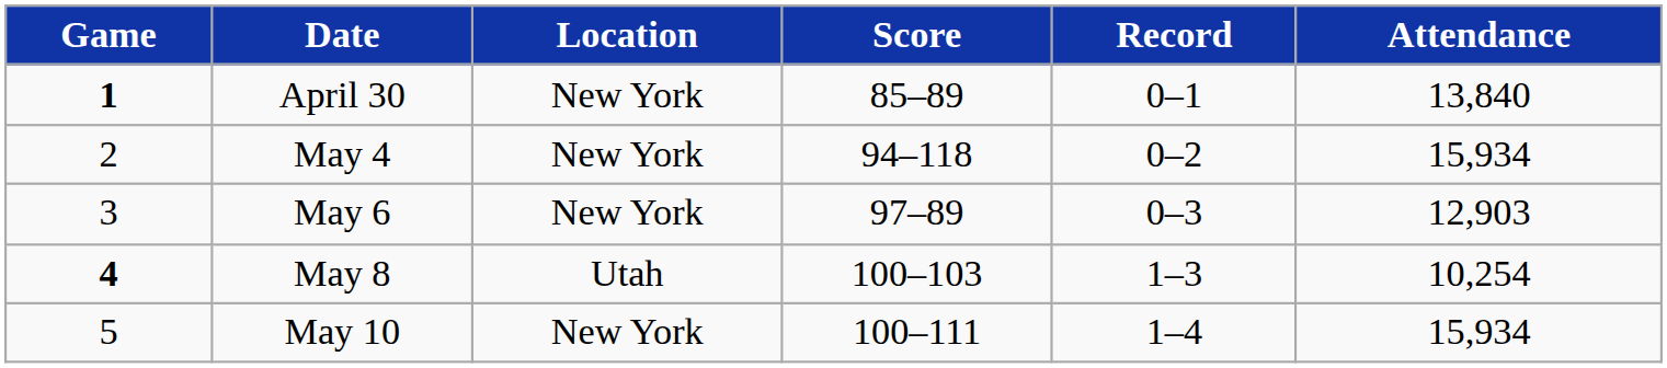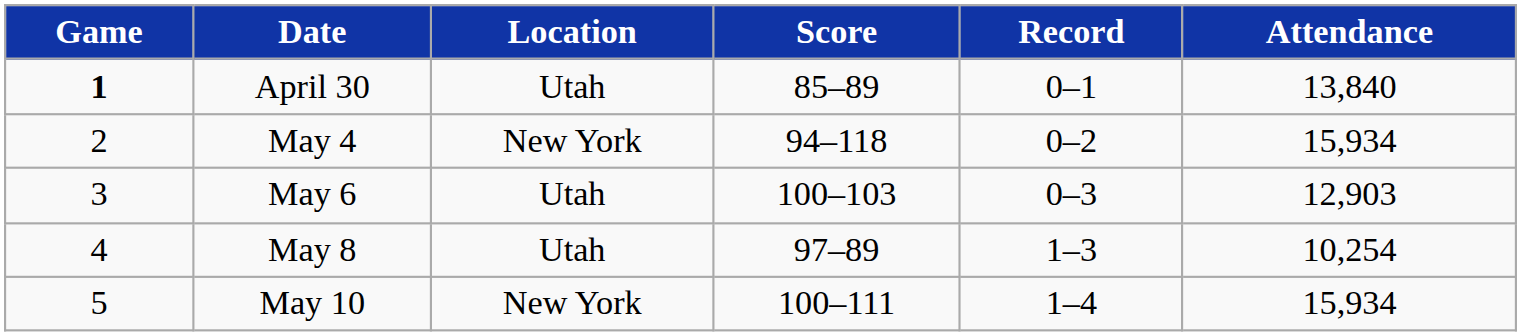April 30 | Location: New York -> Utah
May 6 | Location: New York -> Utah
May 6 | Score: 97–89 -> 100–103
May 8 | Game: bold -> normal
May 8 | Score: 100–103 -> 97–89
